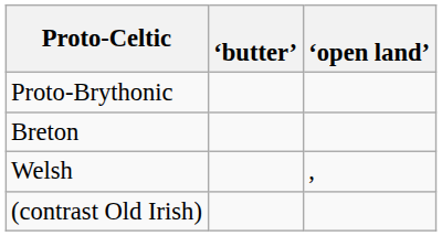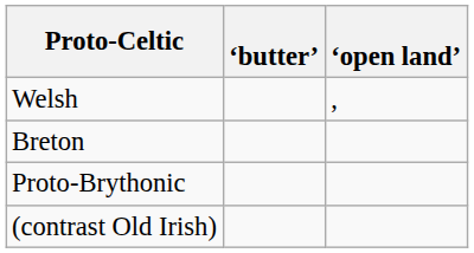rows swapped: Proto-Brythonic <-> Welsh
